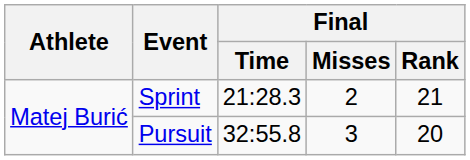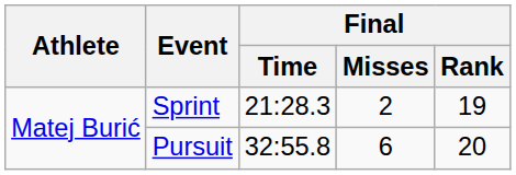Sprint | Final / Rank: 21 -> 19
Pursuit | Final / Misses: 3 -> 6
